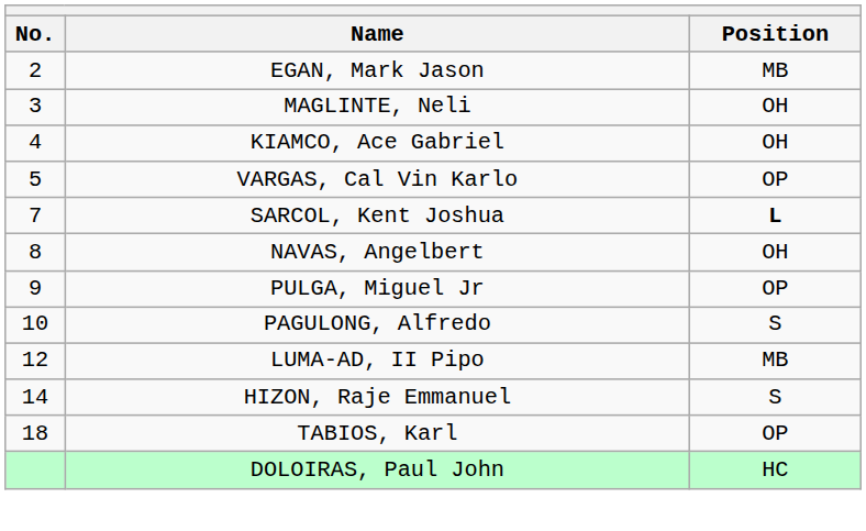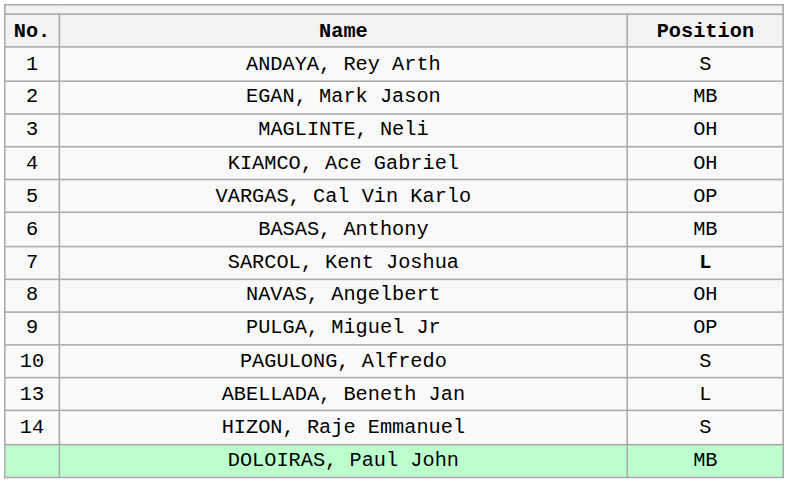+ row: 1 | ANDAYA, Rey Arth | S
+ row: 6 | BASAS, Anthony | MB
- row: 12 | LUMA-AD, II Pipo | MB
+ row: 13 | ABELLADA, Beneth Jan | L
- row: 18 | TABIOS, Karl | OP
DOLOIRAS, Paul John | Position: HC -> MB
